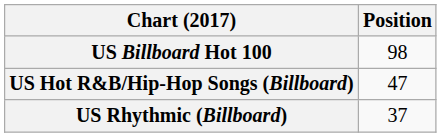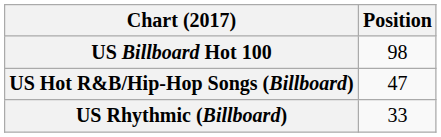US Rhythmic (Billboard) | Position: 37 -> 33
